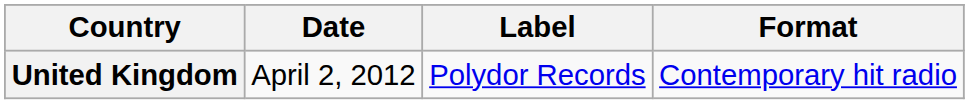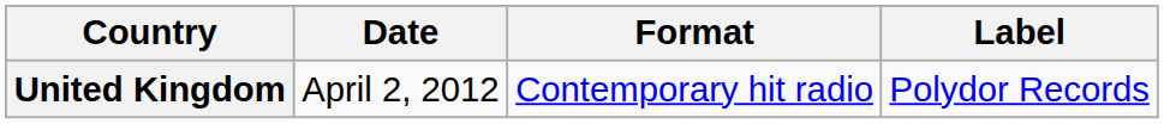columns swapped: Format <-> Label
